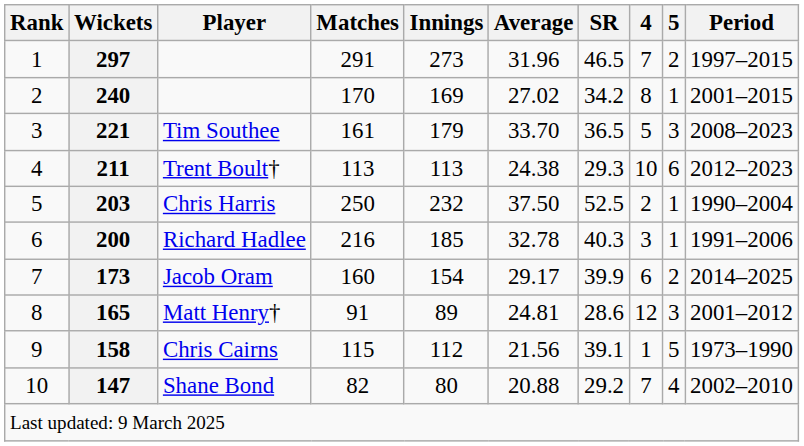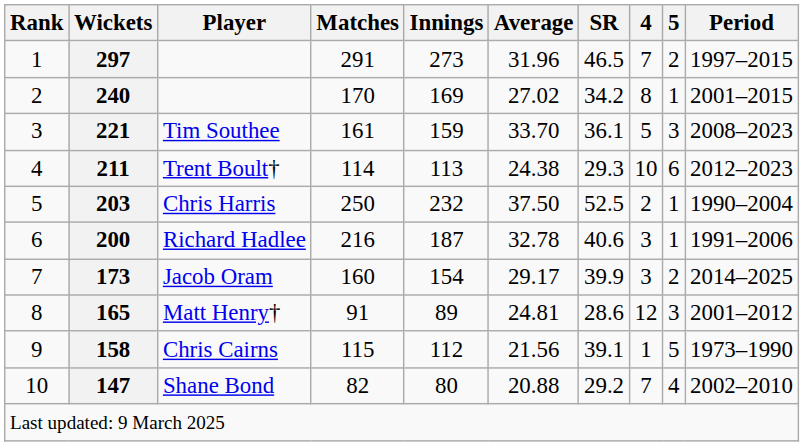221 | Innings: 179 -> 159
221 | SR: 36.5 -> 36.1
211 | Matches: 113 -> 114
200 | Innings: 185 -> 187
200 | SR: 40.3 -> 40.6
173 | 4: 6 -> 3
